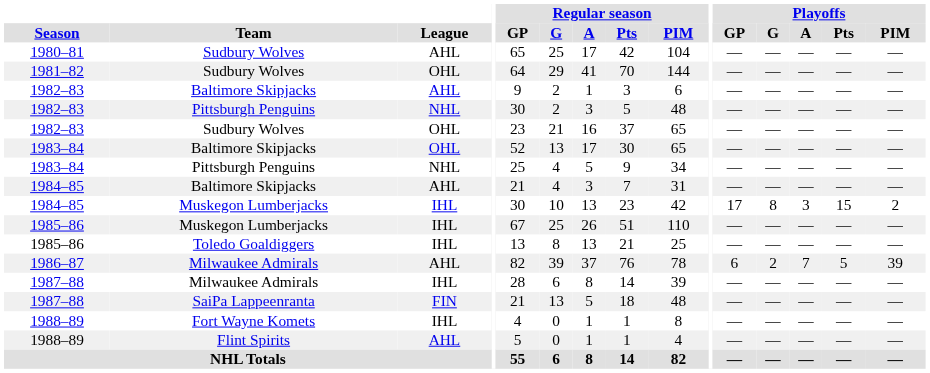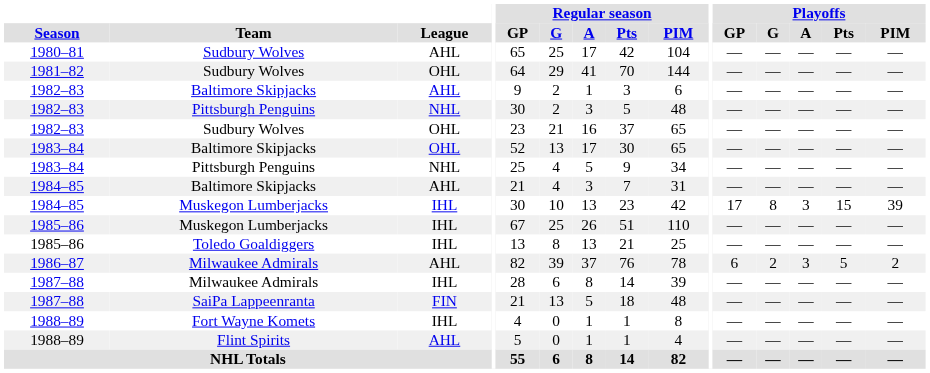1984–85 / Muskegon Lumberjacks | Playoffs / PIM: 2 -> 39
1986–87 | Playoffs / A: 7 -> 3
1986–87 | Playoffs / PIM: 39 -> 2
